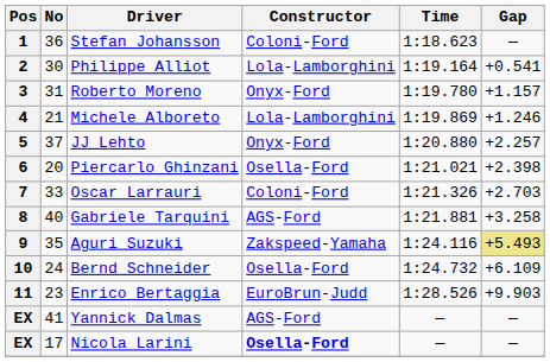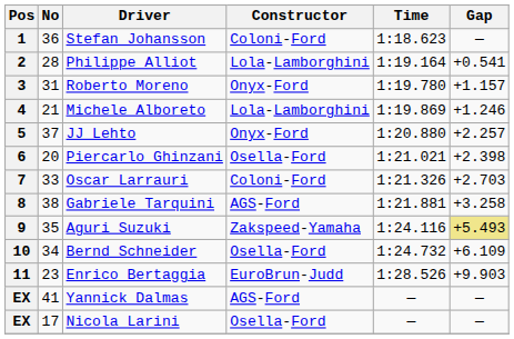2 | No: 30 -> 28
8 | No: 40 -> 38
10 | No: 24 -> 34
EX / Nicola Larini | Constructor: bold -> normal
